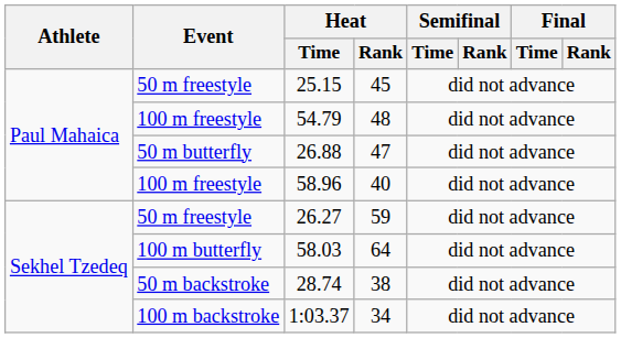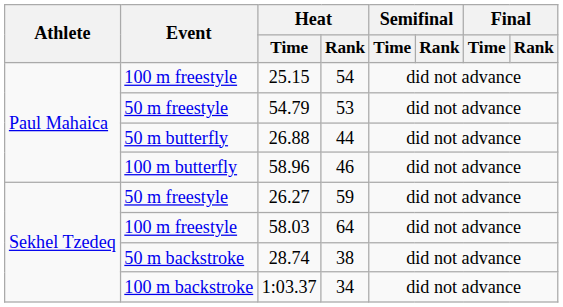25.15 | Event: 50 m freestyle -> 100 m freestyle
25.15 | Heat / Rank: 45 -> 54
54.79 | Event: 100 m freestyle -> 50 m freestyle
54.79 | Heat / Rank: 48 -> 53
26.88 | Heat / Rank: 47 -> 44
58.96 | Event: 100 m freestyle -> 100 m butterfly
58.96 | Heat / Rank: 40 -> 46
58.03 | Event: 100 m butterfly -> 100 m freestyle
